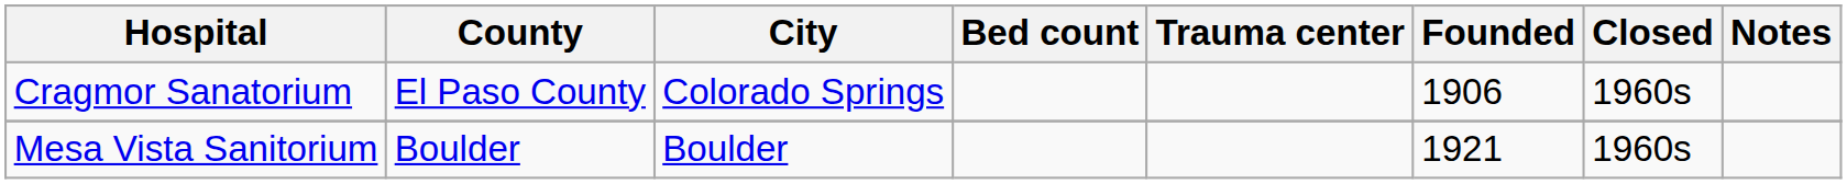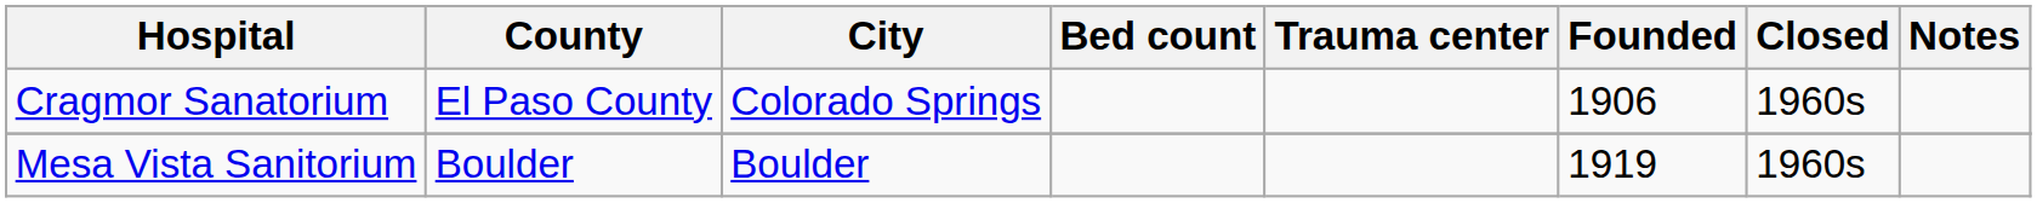Mesa Vista Sanitorium | Founded: 1921 -> 1919
